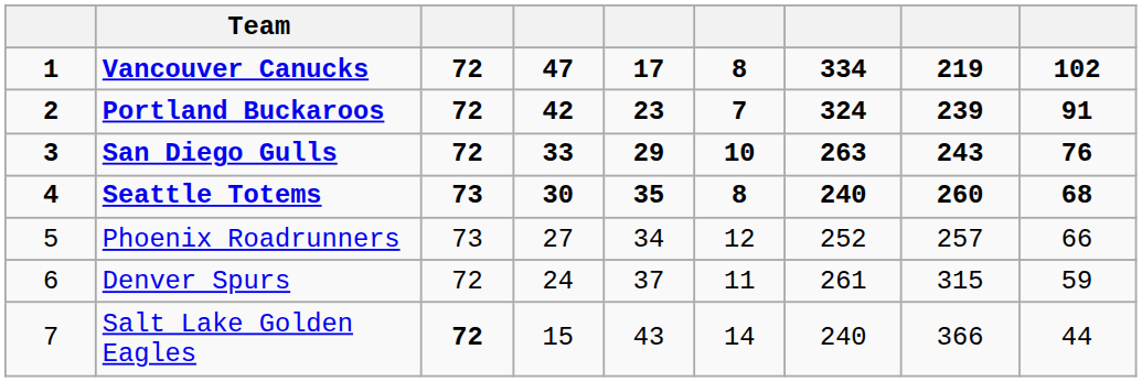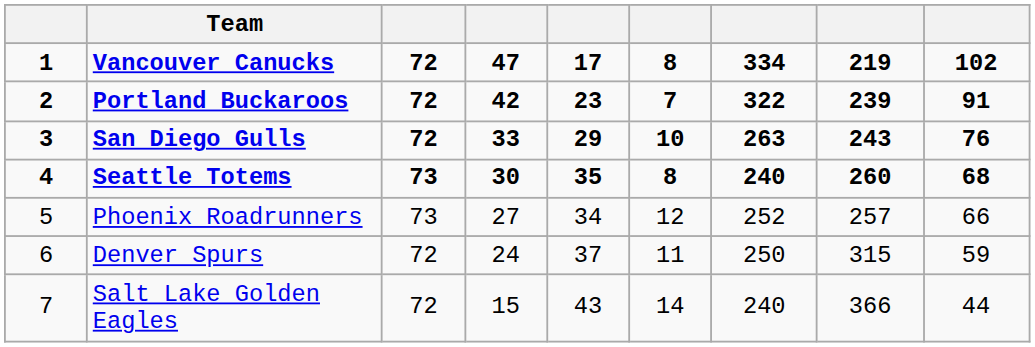Portland Buckaroos | column 7: 324 -> 322
Denver Spurs | column 7: 261 -> 250
Salt Lake Golden Eagles | column 3: bold -> normal
